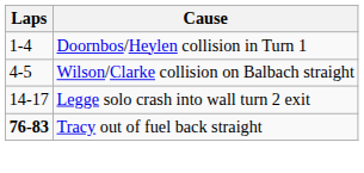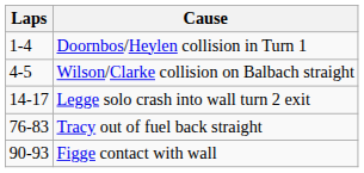Tracy out of fuel back straight | Laps: bold -> normal
+ row: 90-93 | Figge contact with wall
